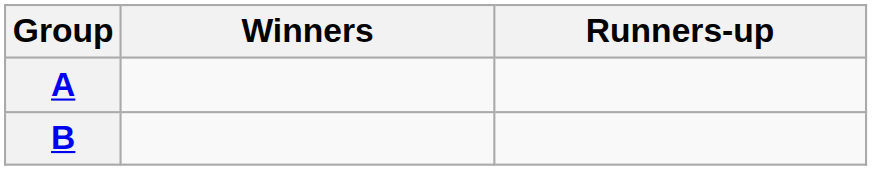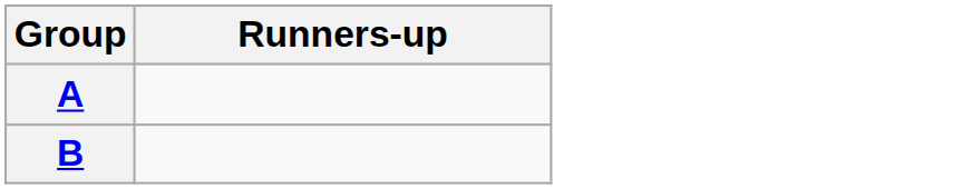- column: Winners
